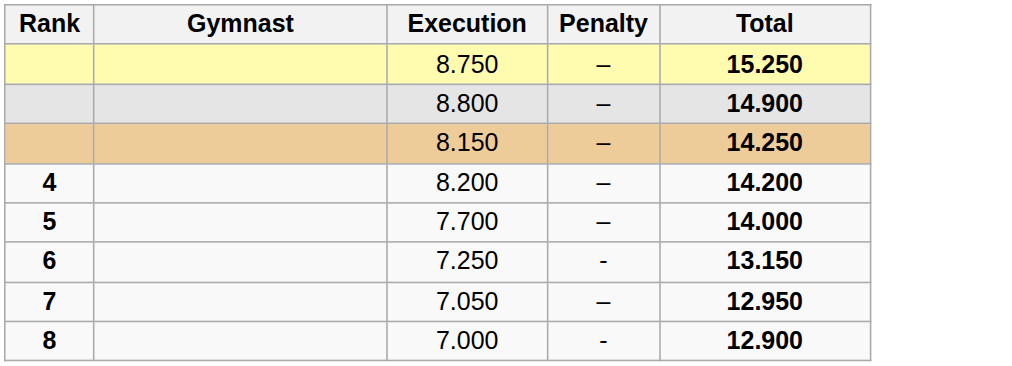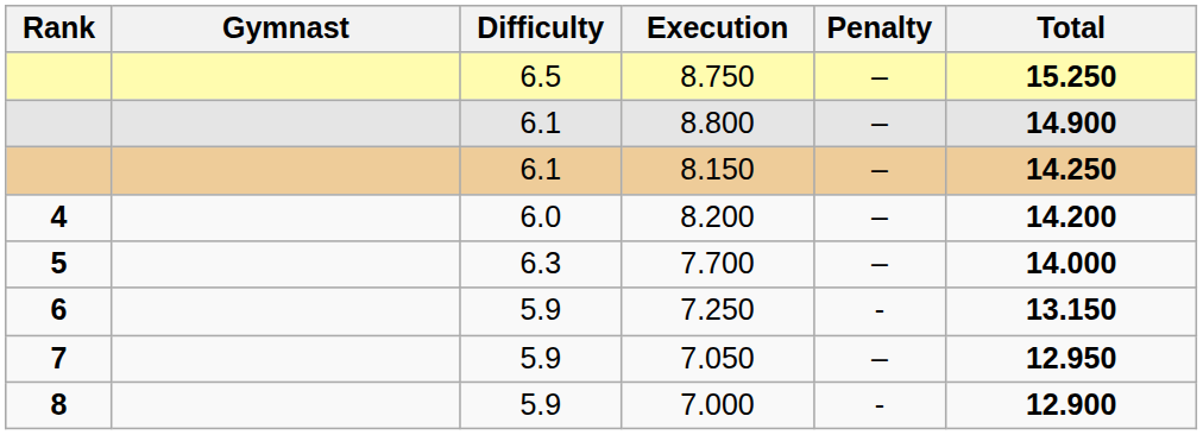+ column: Difficulty | 6.5 | 6.1 | 6.1 | 6.0 | 6.3 | 5.9 | 5.9 | 5.9
